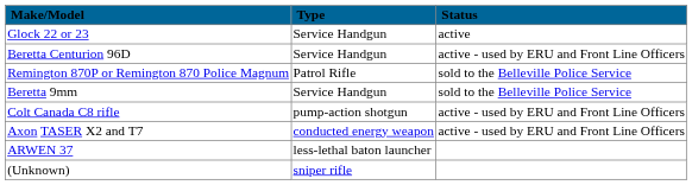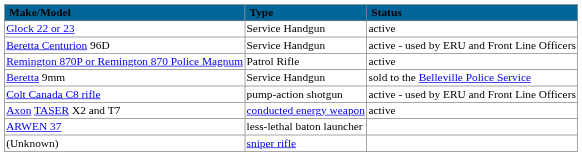Remington 870P or Remington 870 Police Magnum | Status: sold to the Belleville Police Service -> active
Axon TASER X2 and T7 | Status: active - used by ERU and Front Line Officers -> active
